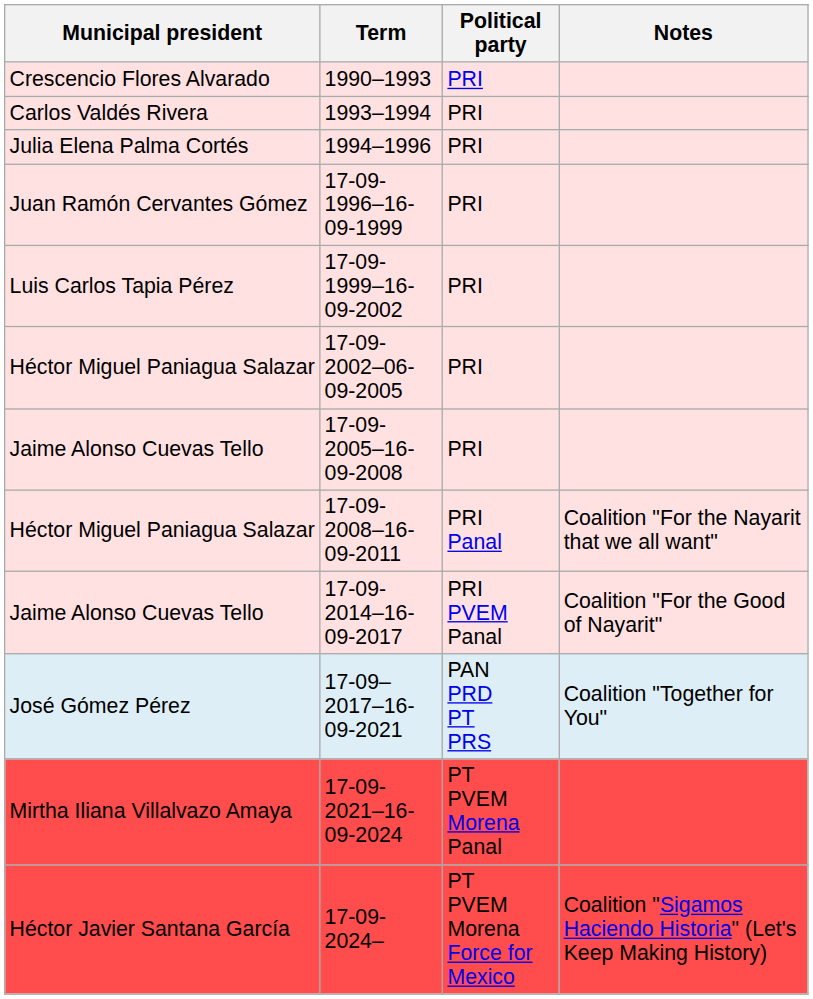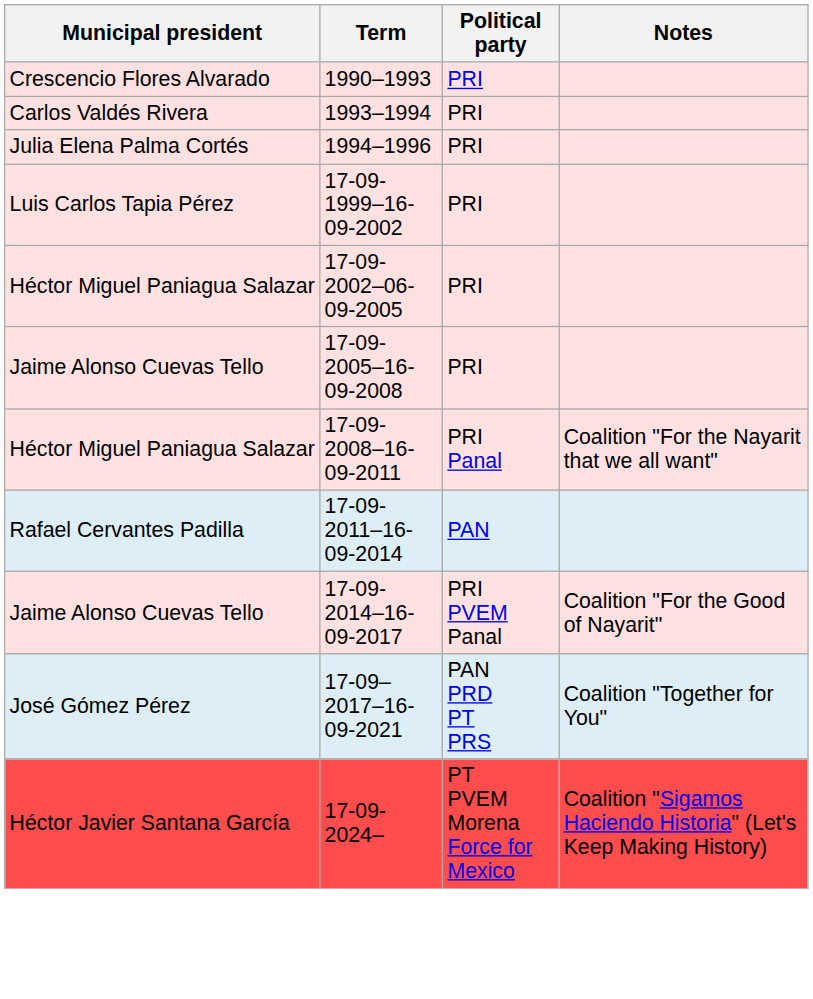- row: Juan Ramón Cervantes Gómez | 17-09-1996–16-09-1999 | PRI
+ row: Rafael Cervantes Padilla | 17-09-2011–16-09-2014 | PAN
- row: Mirtha Iliana Villalvazo Amaya | 17-09-2021–16-09-2024 | PT PVEM Morena Panal
